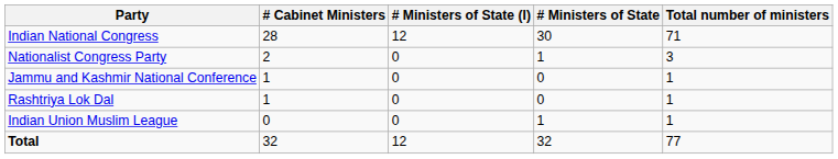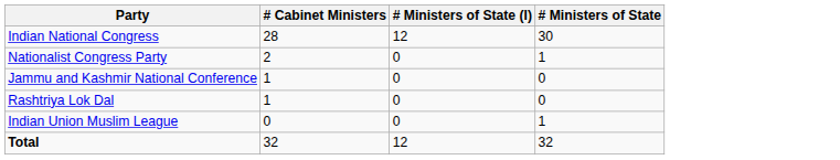- column: Total number of ministers | 71 | 3 | 1 | 1 | 1 | 77
